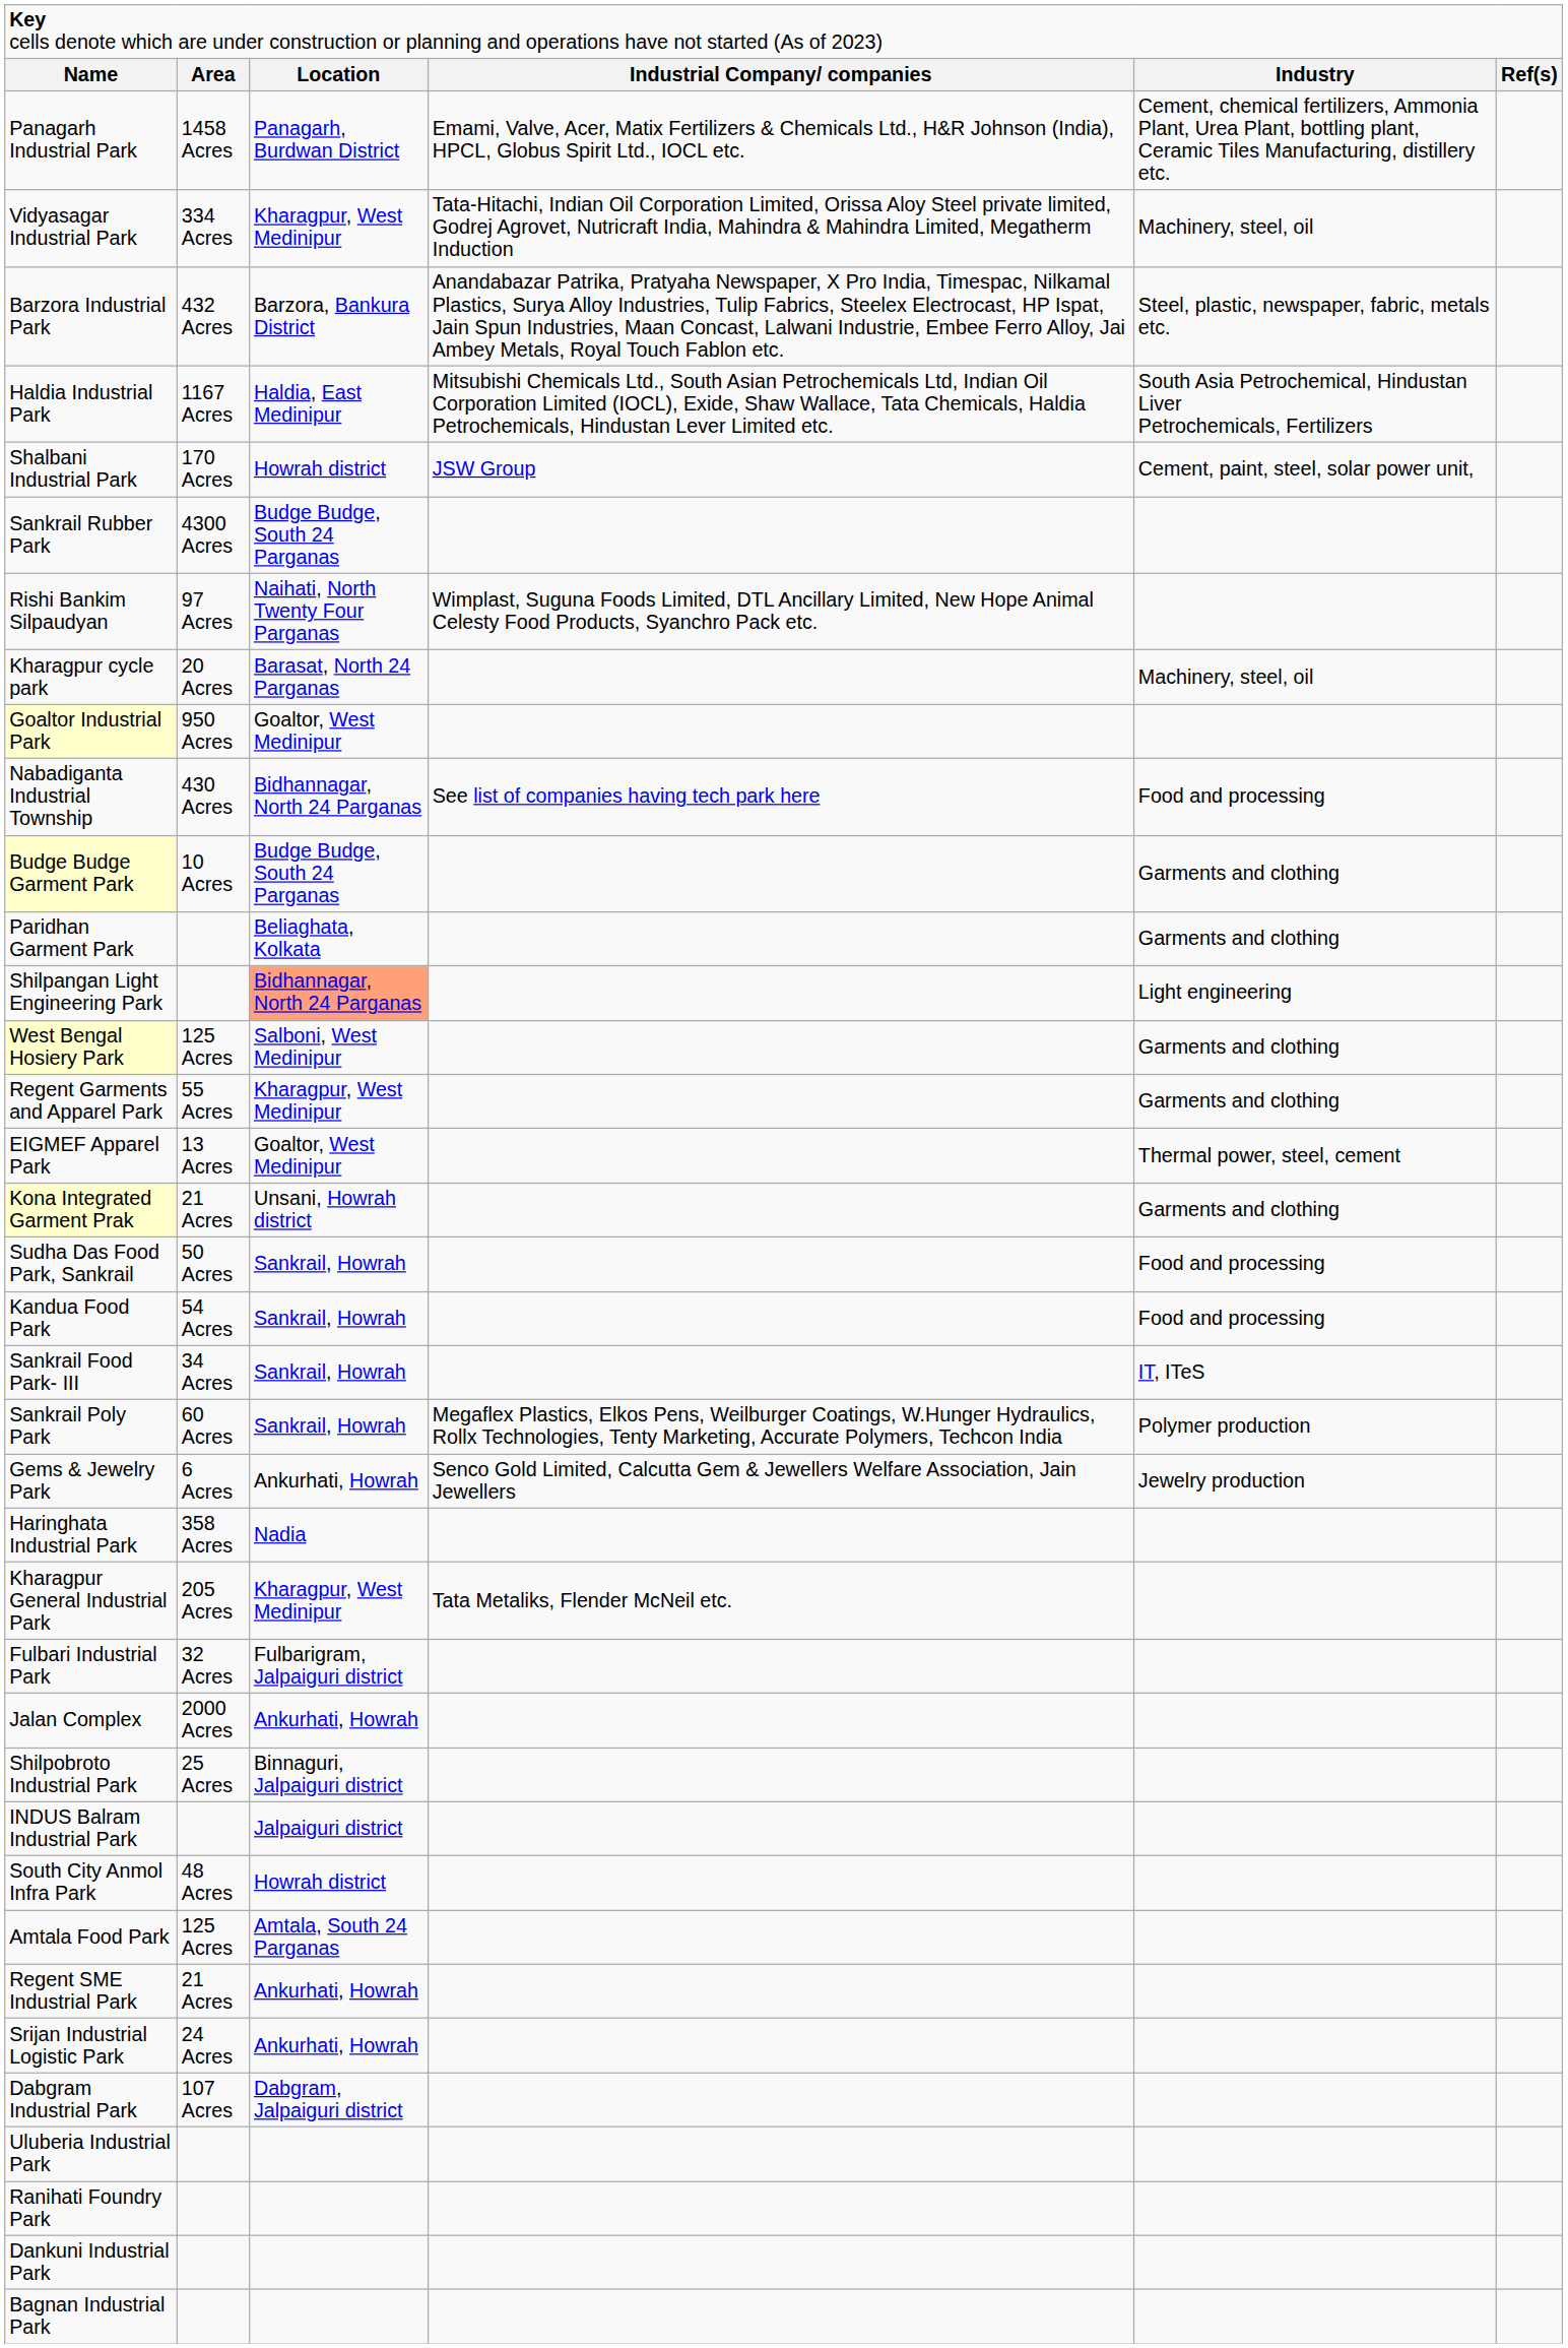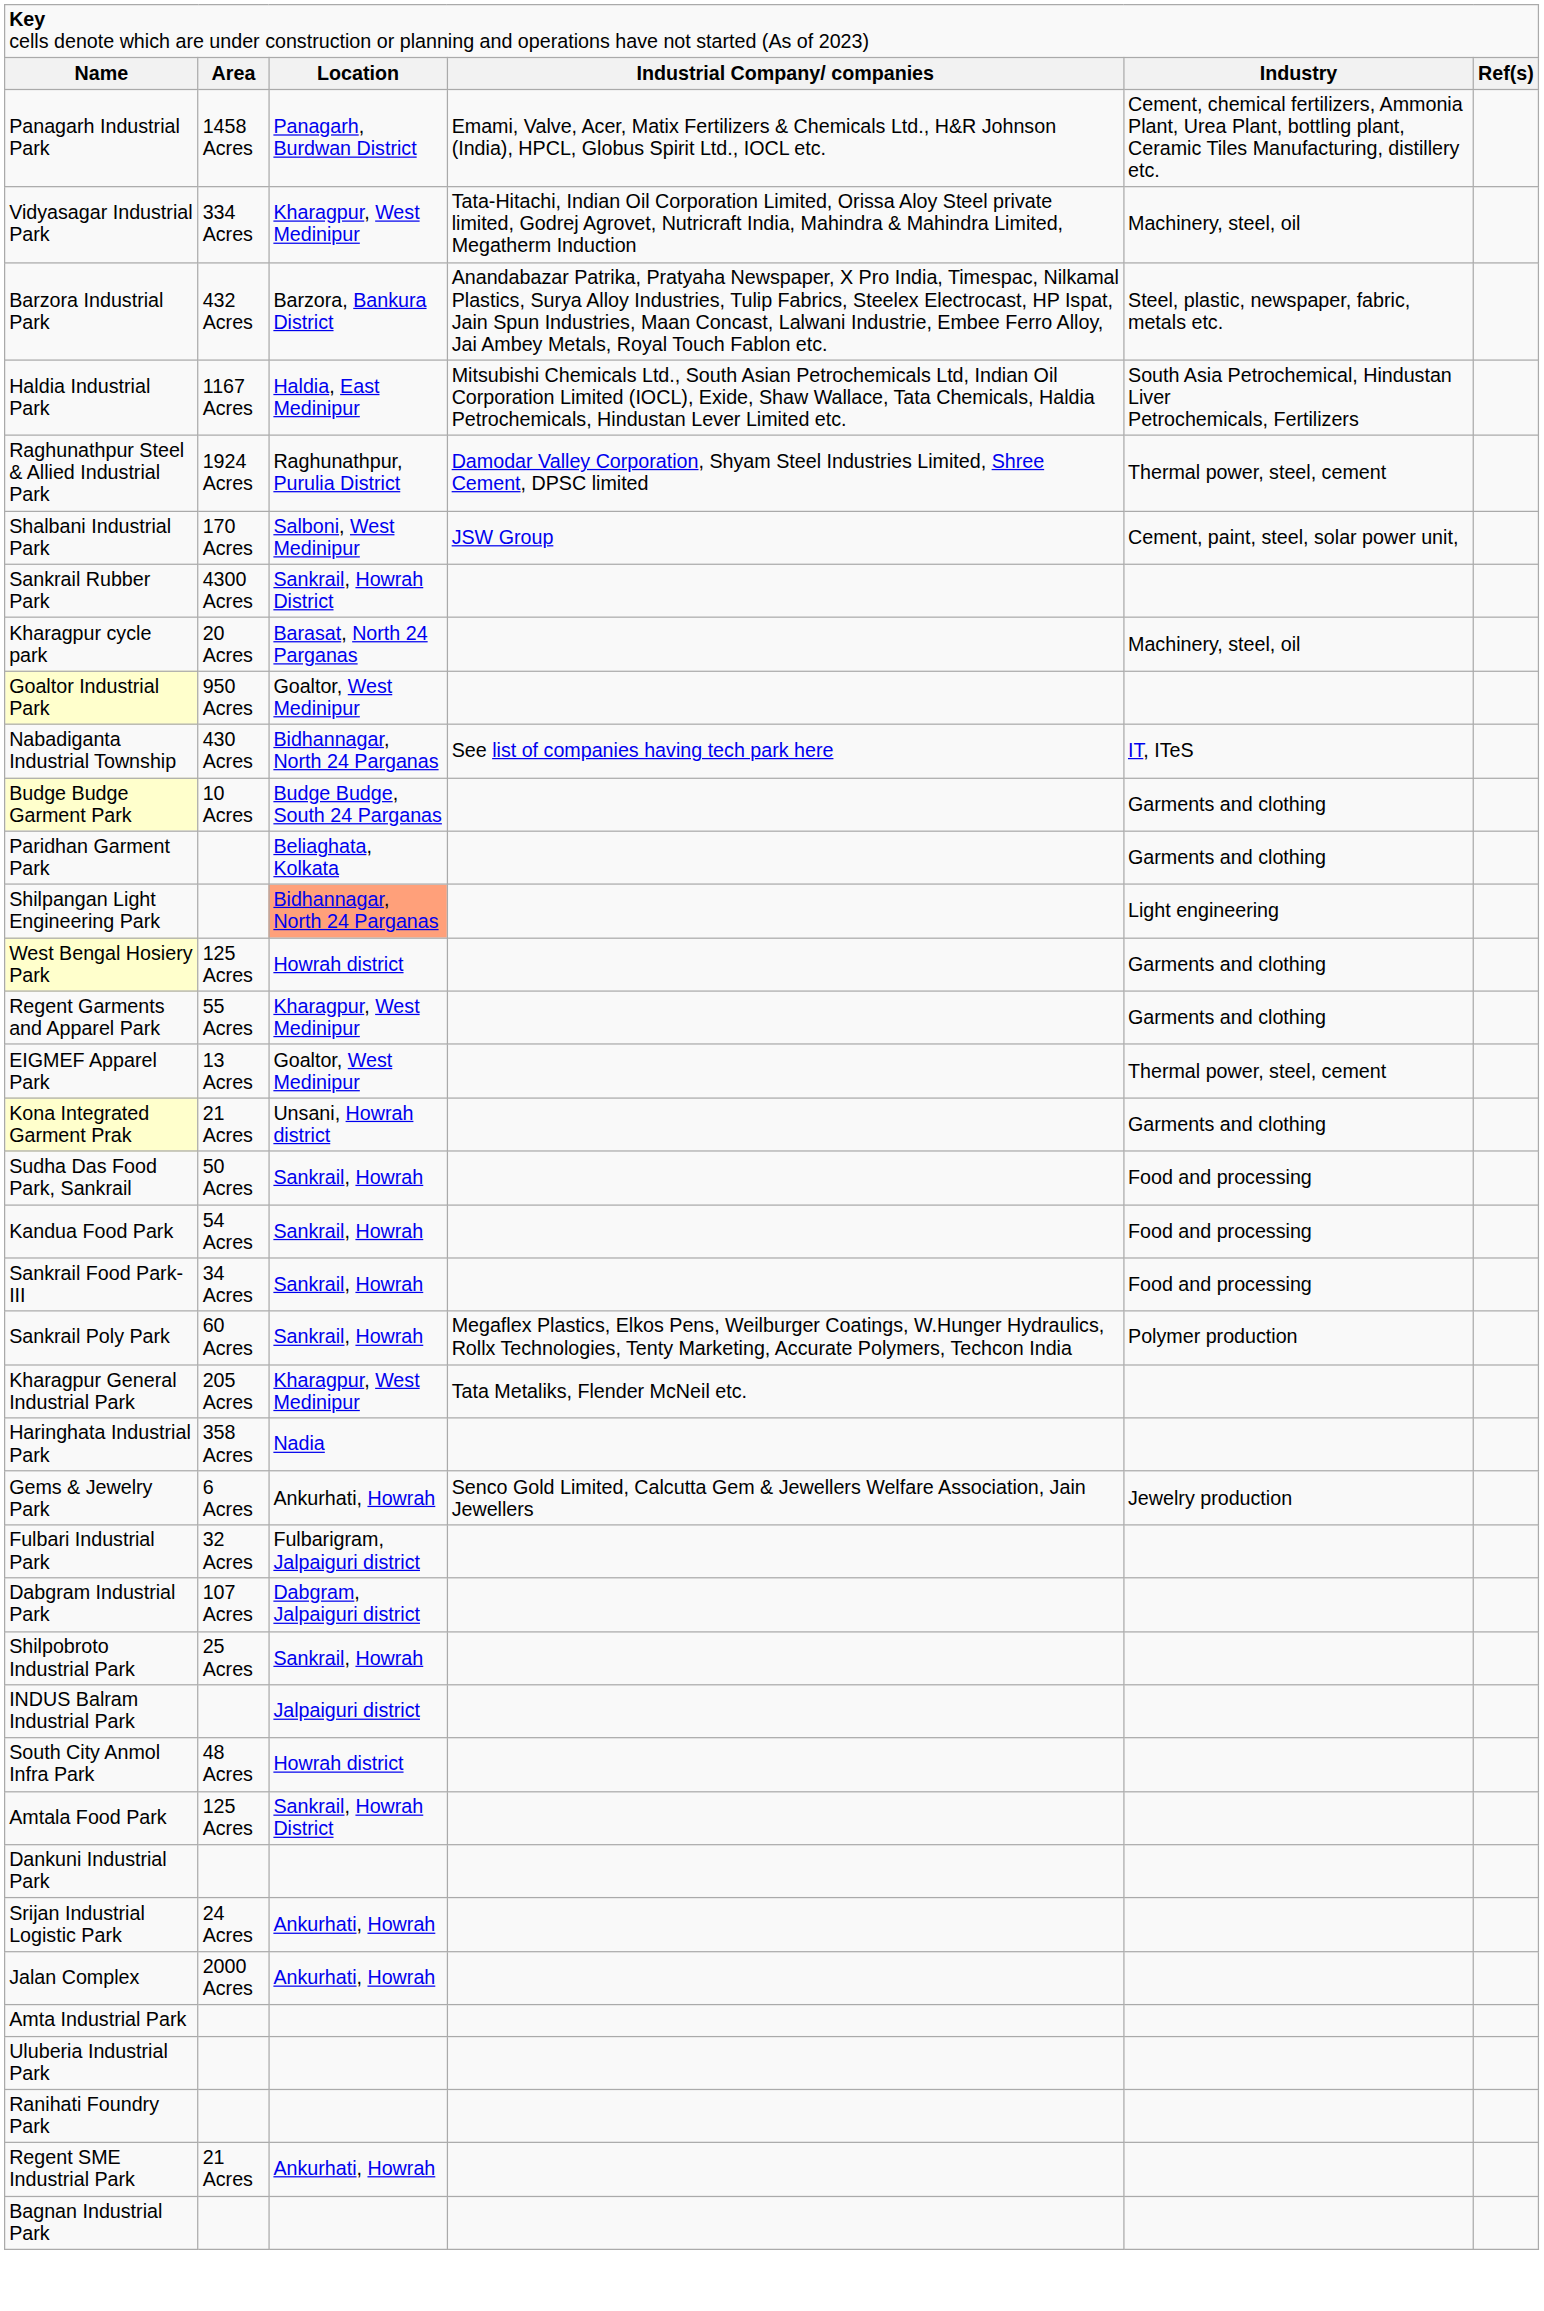+ row: Raghunathpur Steel & Allied Industrial Park | 1924 Acres | Raghunathpur, Purulia District | Damodar Valley Corporation, Shyam Steel Industries Limited, Shree Cement, DPSC limited | Thermal power, steel, cement
Shalbani Industrial Park | column 3: Howrah district -> Salboni, West Medinipur
Sankrail Rubber Park | column 3: Budge Budge, South 24 Parganas -> Sankrail, Howrah District
- row: Rishi Bankim Silpaudyan | 97 Acres | Naihati, North Twenty Four Parganas | Wimplast, Suguna Foods Limited, DTL Ancillary Limited, New Hope Animal Celesty Food Products, Syanchro Pack etc.
Nabadiganta Industrial Township | column 5: Food and processing -> IT, ITeS
West Bengal Hosiery Park | column 3: Salboni, West Medinipur -> Howrah district
Sankrail Food Park- III | column 5: IT, ITeS -> Food and processing
rows swapped: Gems & Jewelry Park <-> Kharagpur General Industrial Park
rows swapped: Dabgram Industrial Park <-> Jalan Complex
Shilpobroto Industrial Park | column 3: Binnaguri, Jalpaiguri district -> Sankrail, Howrah
Amtala Food Park | column 3: Amtala, South 24 Parganas -> Sankrail, Howrah District
rows swapped: Regent SME Industrial Park <-> Dankuni Industrial Park
+ row: Amta Industrial Park
